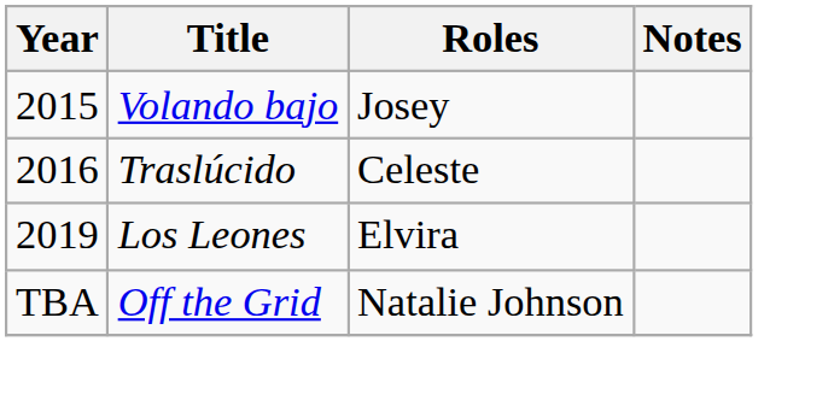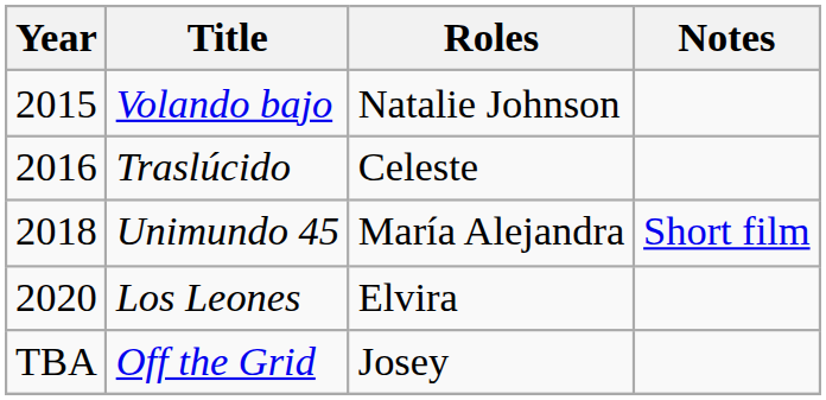Volando bajo | Roles: Josey -> Natalie Johnson
+ row: 2018 | Unimundo 45 | María Alejandra | Short film
Los Leones | Year: 2019 -> 2020
Off the Grid | Roles: Natalie Johnson -> Josey
